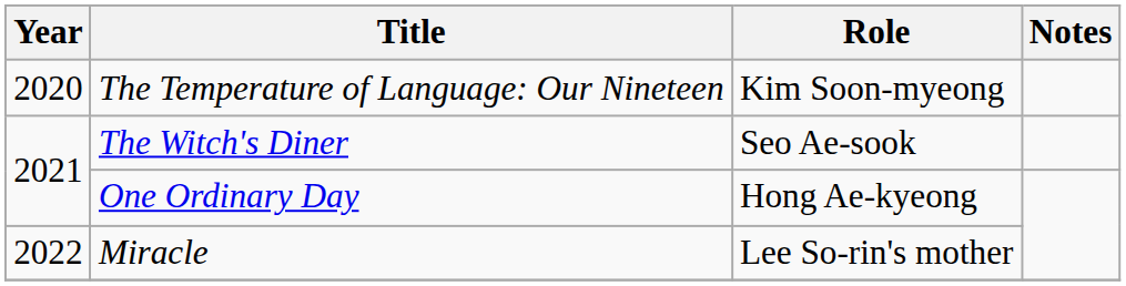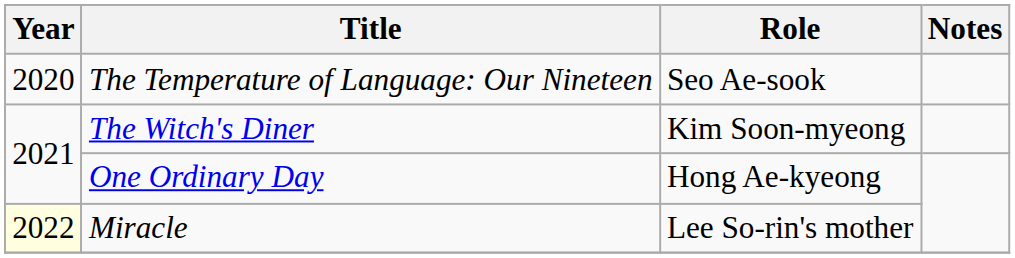The Temperature of Language: Our Nineteen | Role: Kim Soon-myeong -> Seo Ae-sook
The Witch's Diner | Role: Seo Ae-sook -> Kim Soon-myeong
Miracle | Year: no background -> lightyellow background
